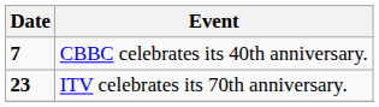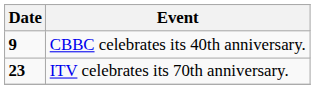CBBC celebrates its 40th anniversary. | Date: 7 -> 9
